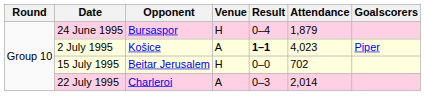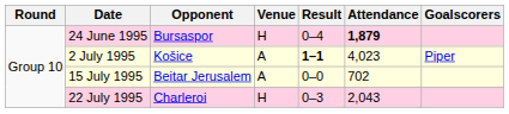24 June 1995 | Attendance: normal -> bold
15 July 1995 | Venue: H -> A
22 July 1995 | Venue: A -> H
22 July 1995 | Attendance: 2,014 -> 2,043
